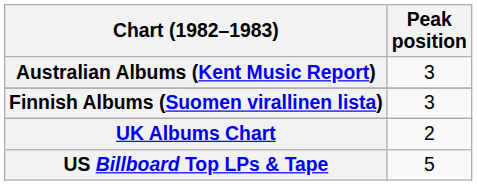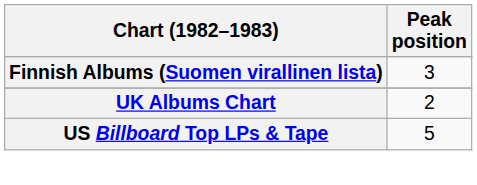- row: Australian Albums (Kent Music Report) | 3
